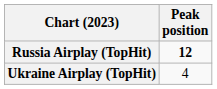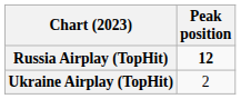Ukraine Airplay (TopHit) | Peak position: 4 -> 2
